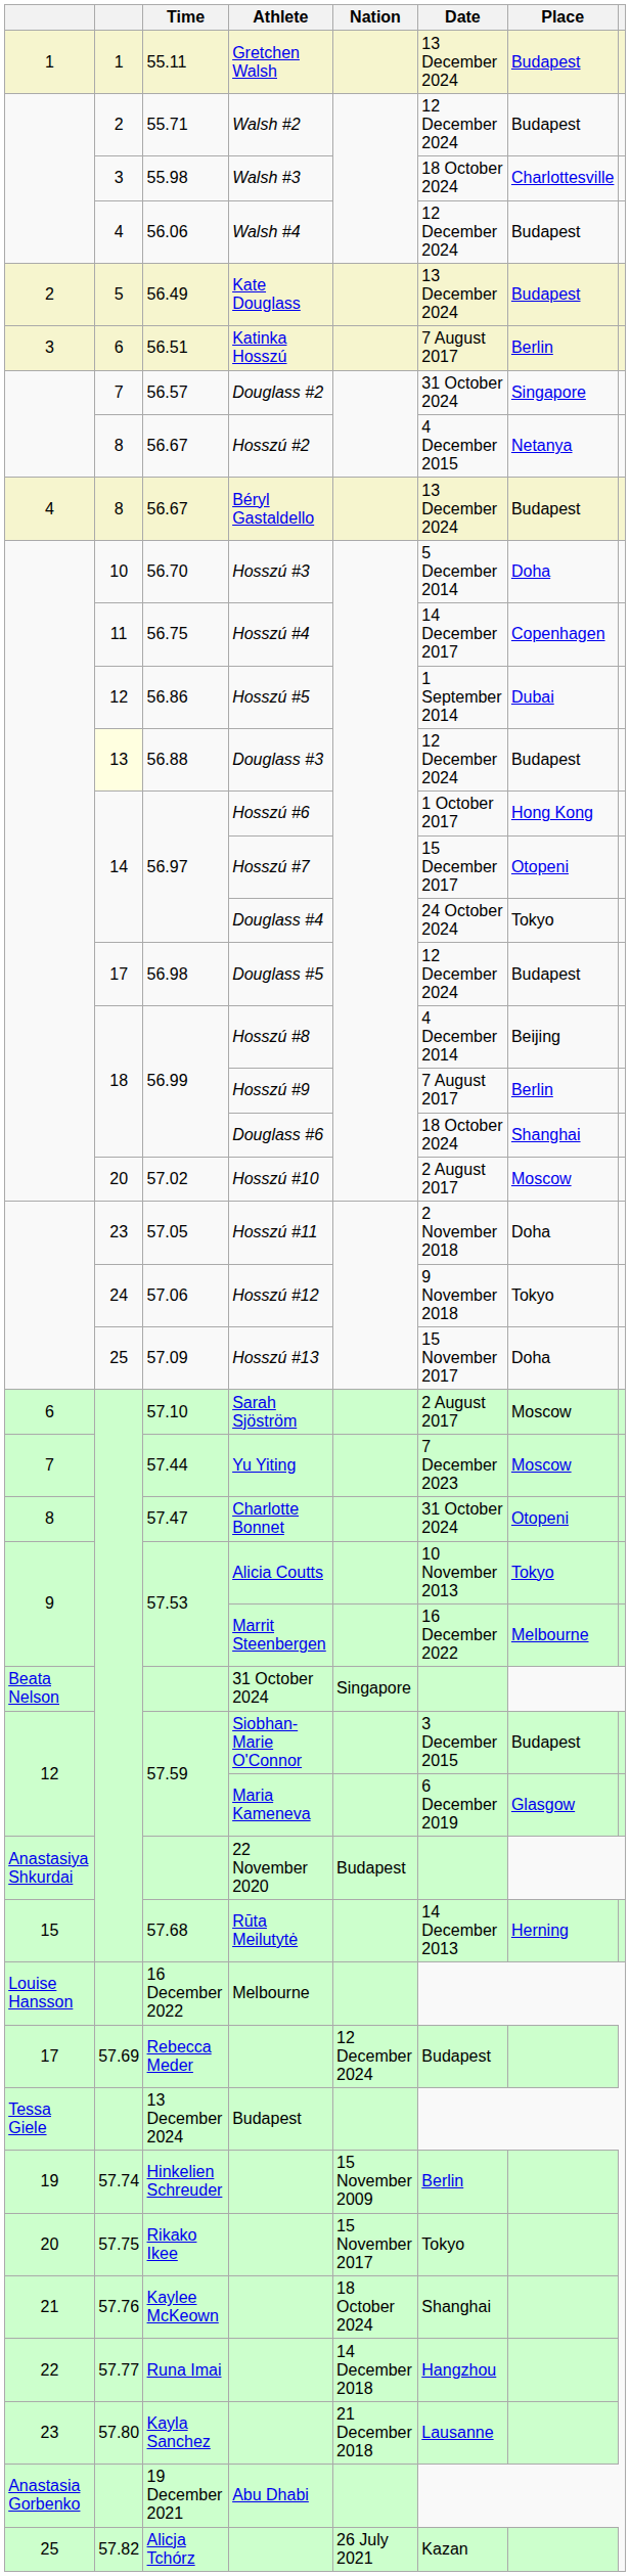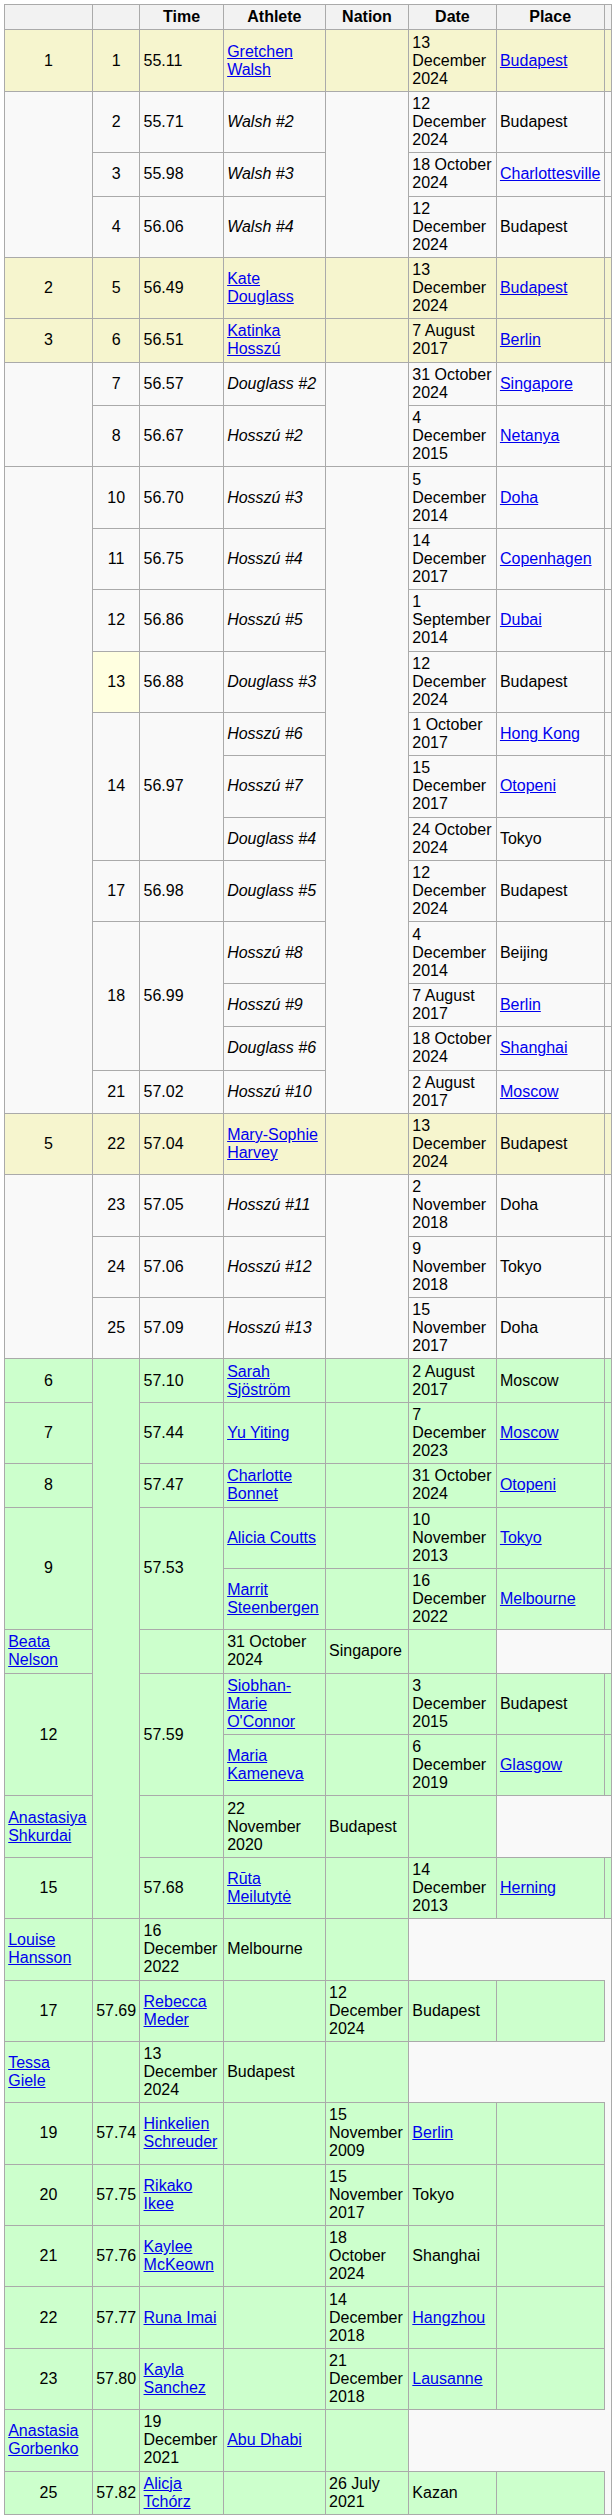- row: 4 | 8 | 56.67 | Béryl Gastaldello | 13 December 2024 | Budapest
Hosszú #10 | column 2: 20 -> 21
+ row: 5 | 22 | 57.04 | Mary-Sophie Harvey | 13 December 2024 | Budapest
